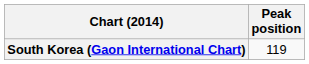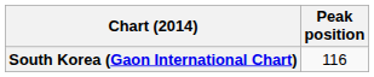South Korea (Gaon International Chart) | Peak position: 119 -> 116
